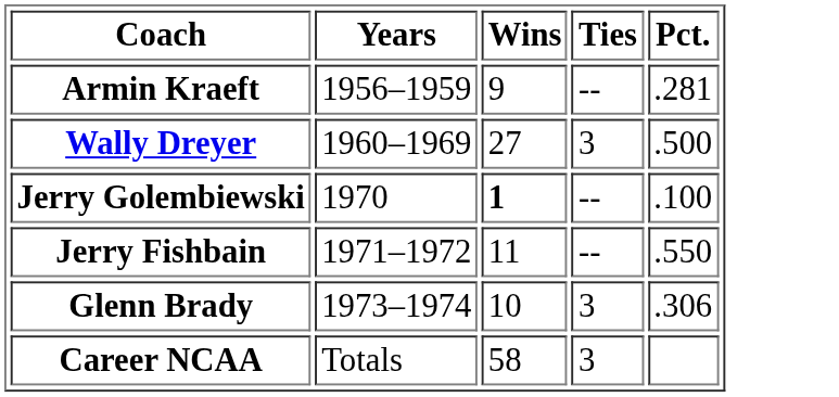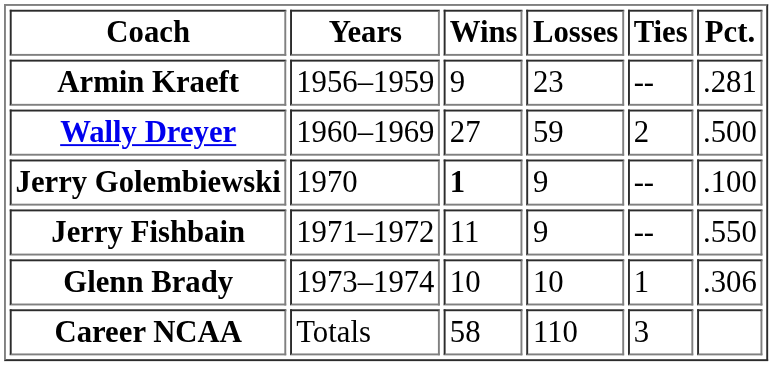+ column: Losses | 23 | 59 | 9 | 9 | 10 | 110
Wally Dreyer | Ties: 3 -> 2
Glenn Brady | Ties: 3 -> 1
